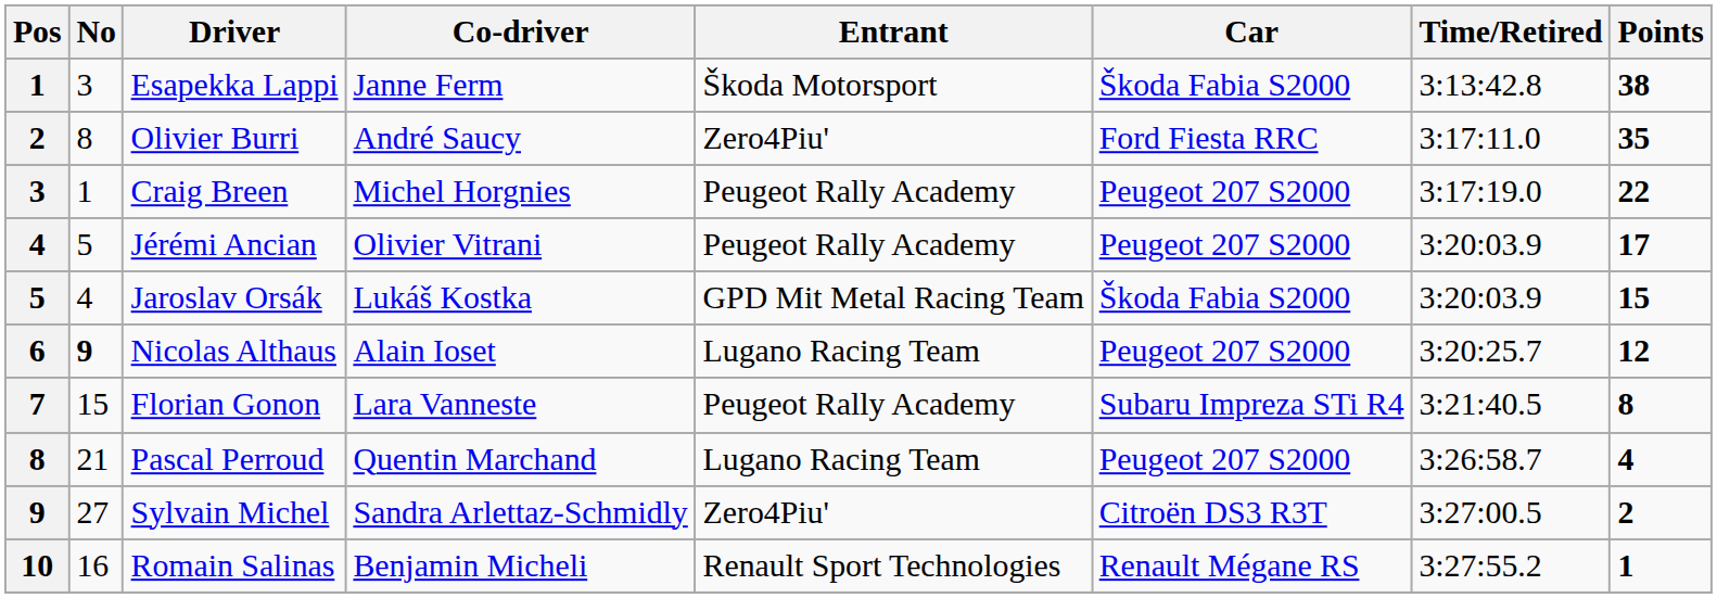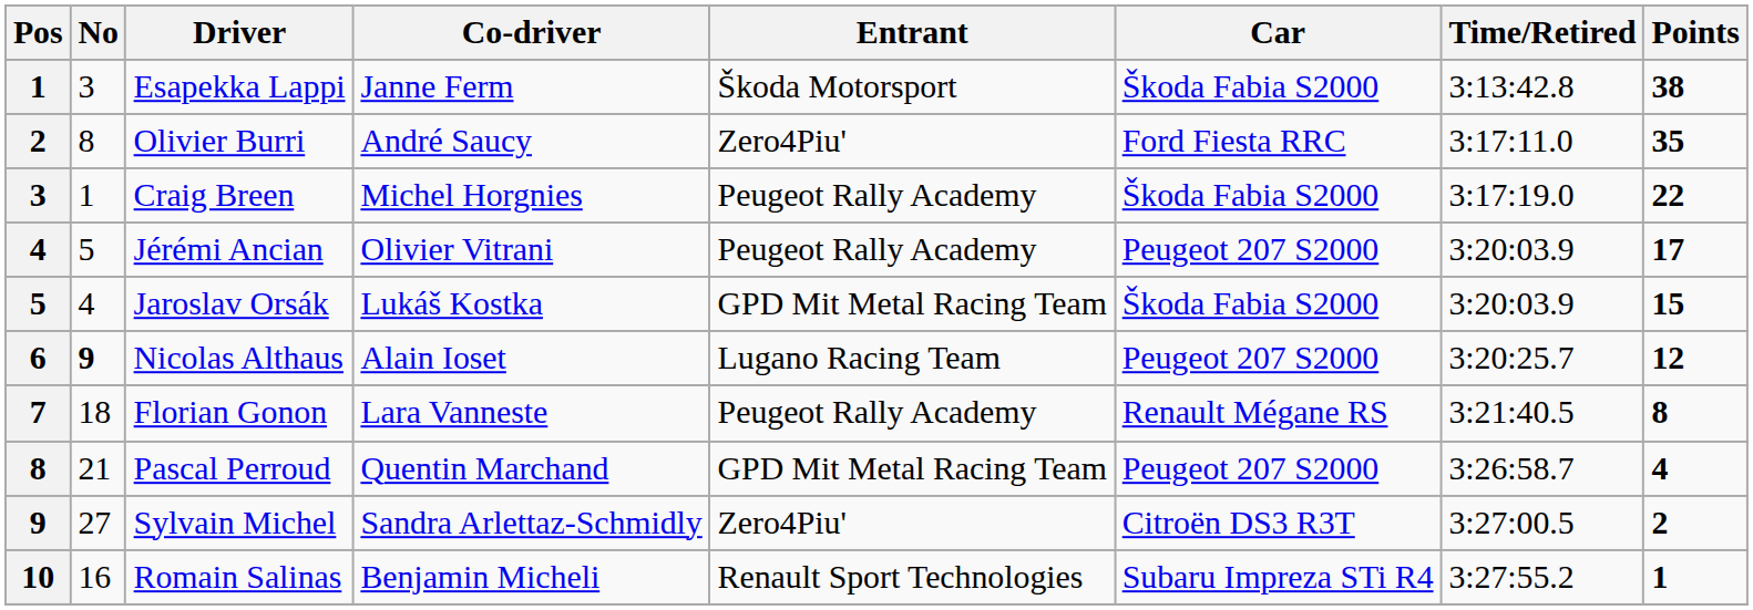Craig Breen | Car: Peugeot 207 S2000 -> Škoda Fabia S2000
Florian Gonon | No: 15 -> 18
Florian Gonon | Car: Subaru Impreza STi R4 -> Renault Mégane RS
Pascal Perroud | Entrant: Lugano Racing Team -> GPD Mit Metal Racing Team
Romain Salinas | Car: Renault Mégane RS -> Subaru Impreza STi R4
